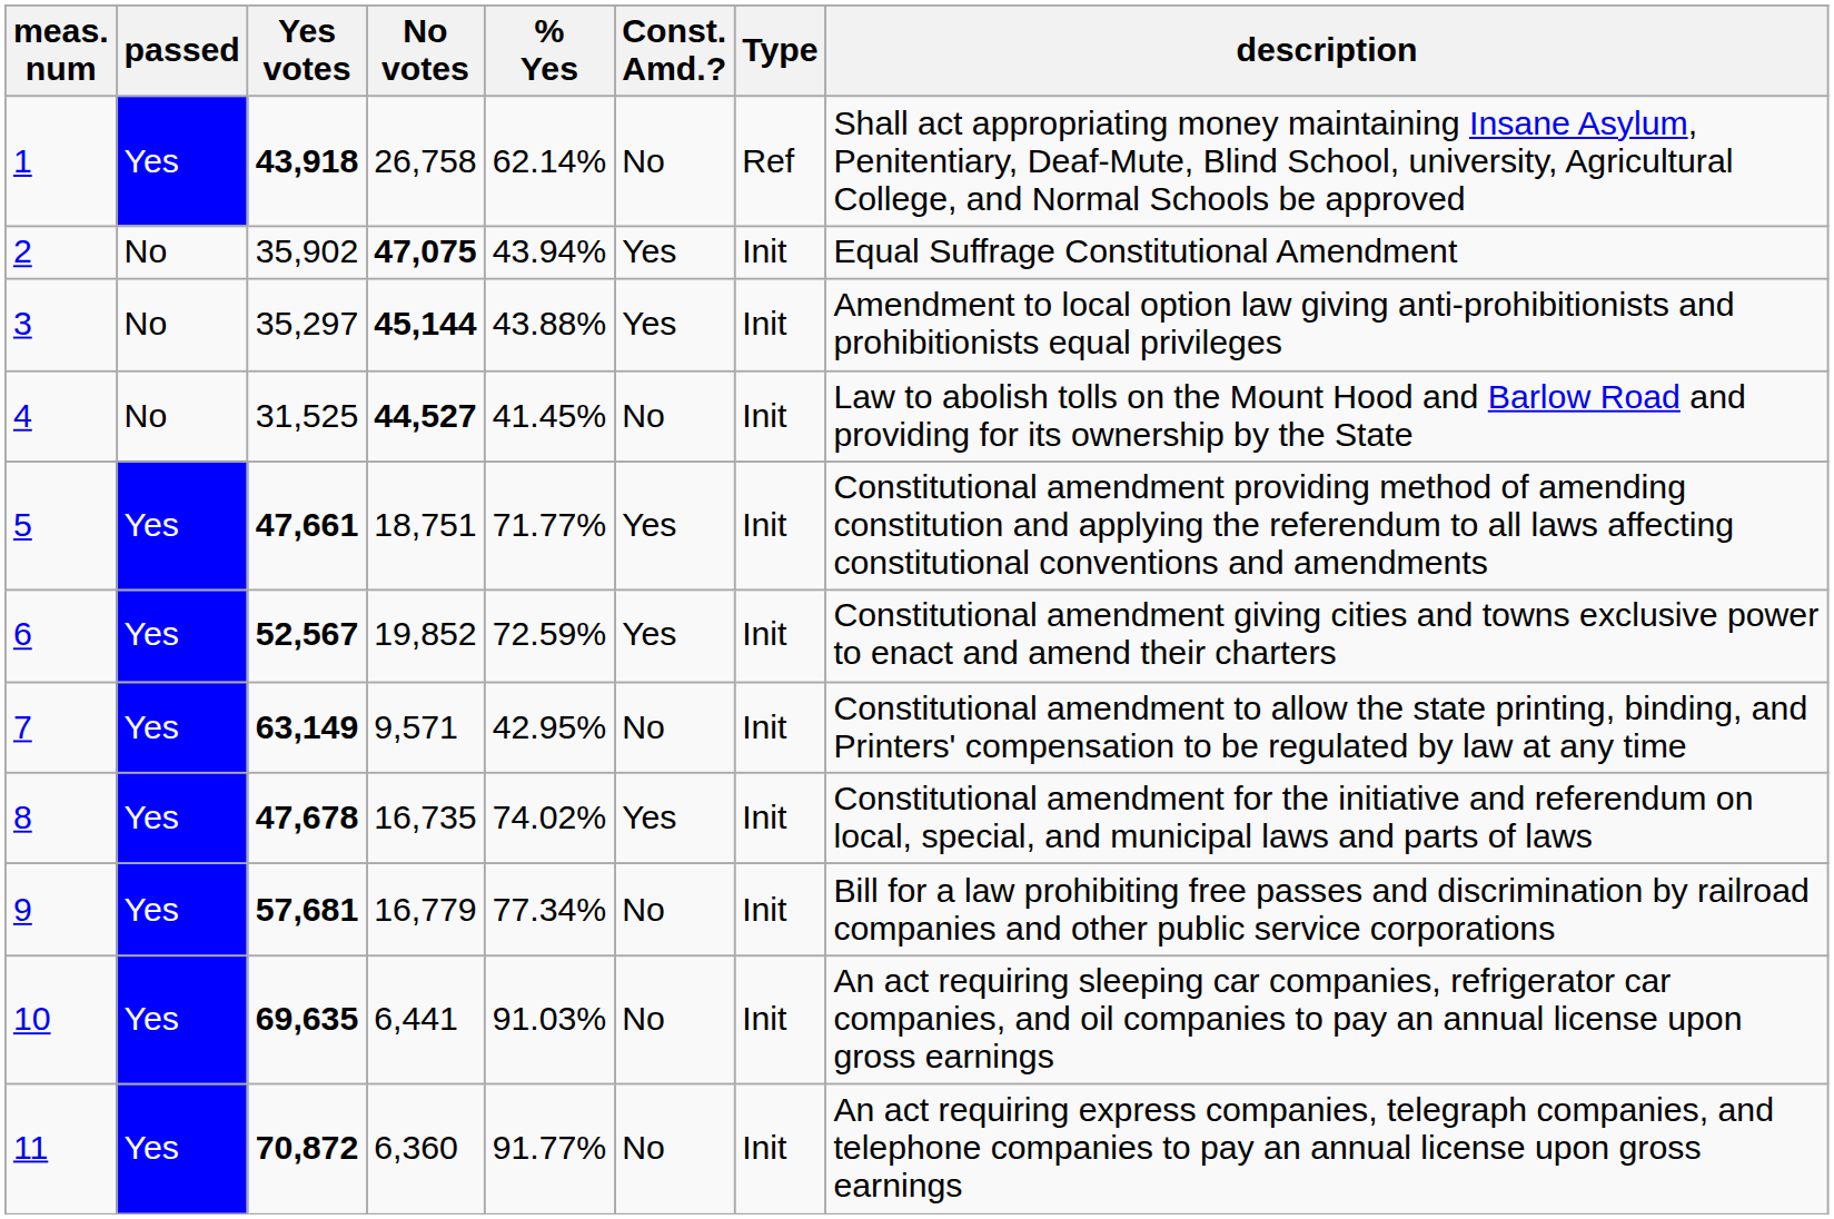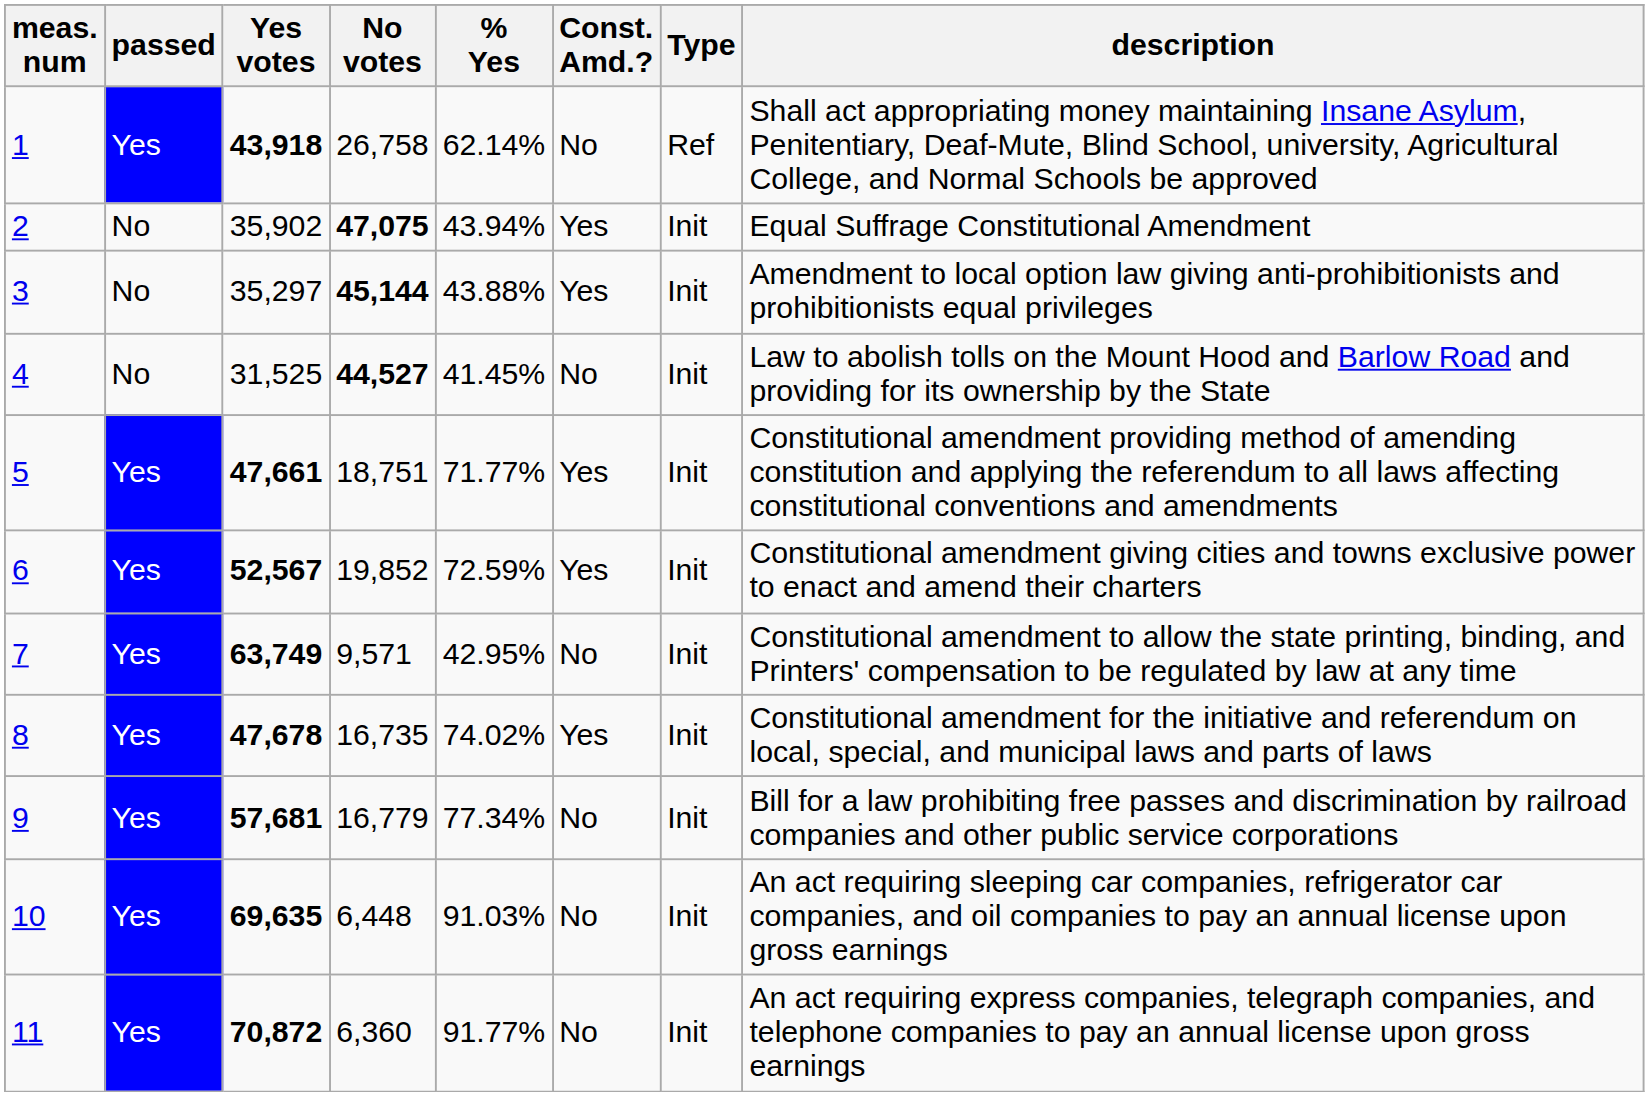7 | Yes votes: 63,149 -> 63,749
10 | No votes: 6,441 -> 6,448
